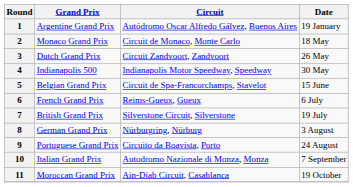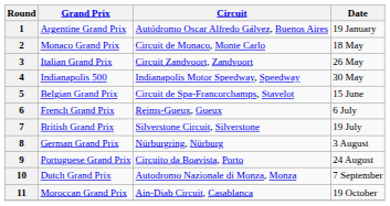3 | Grand Prix: Dutch Grand Prix -> Italian Grand Prix
10 | Grand Prix: Italian Grand Prix -> Dutch Grand Prix
